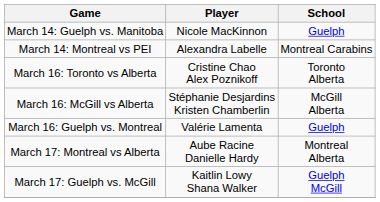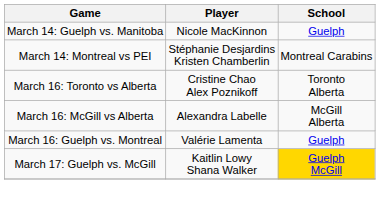March 14: Montreal vs PEI | Player: Alexandra Labelle -> Stéphanie Desjardins Kristen Chamberlin
March 16: McGill vs Alberta | Player: Stéphanie Desjardins Kristen Chamberlin -> Alexandra Labelle
- row: March 17: Montreal vs Alberta | Aube Racine Danielle Hardy | Montreal Alberta
March 17: Guelph vs. McGill | School: no background -> gold background
